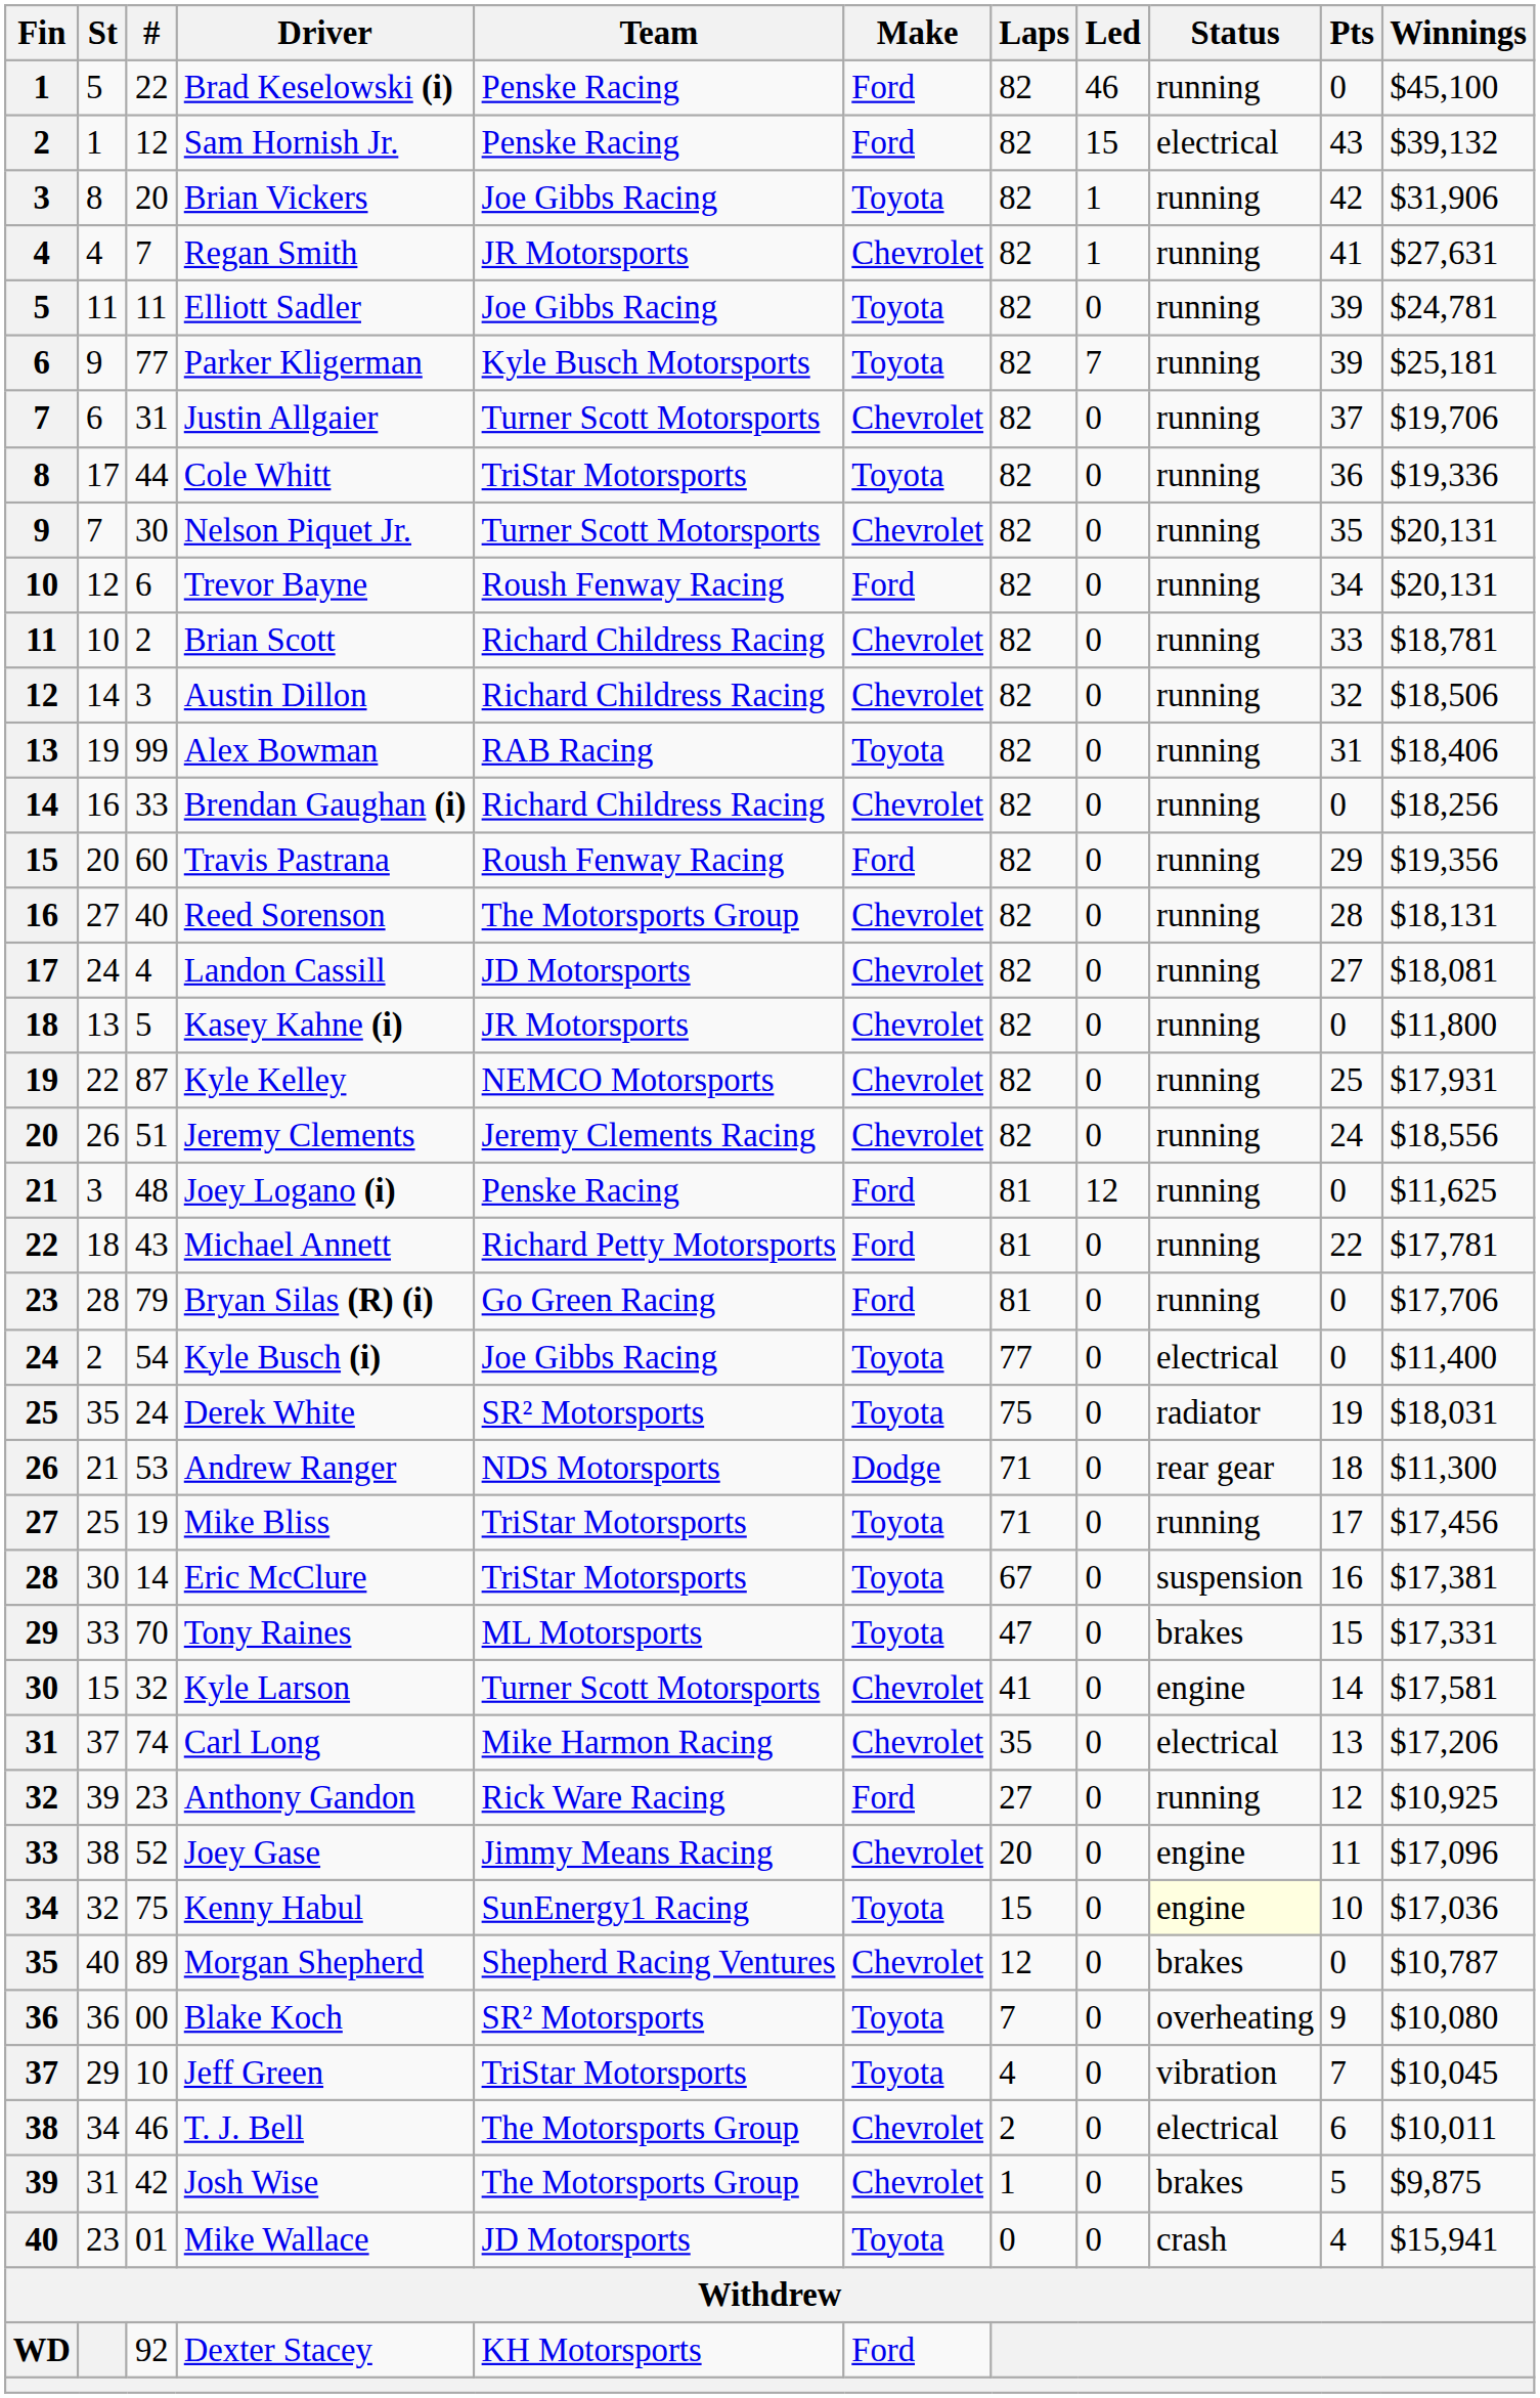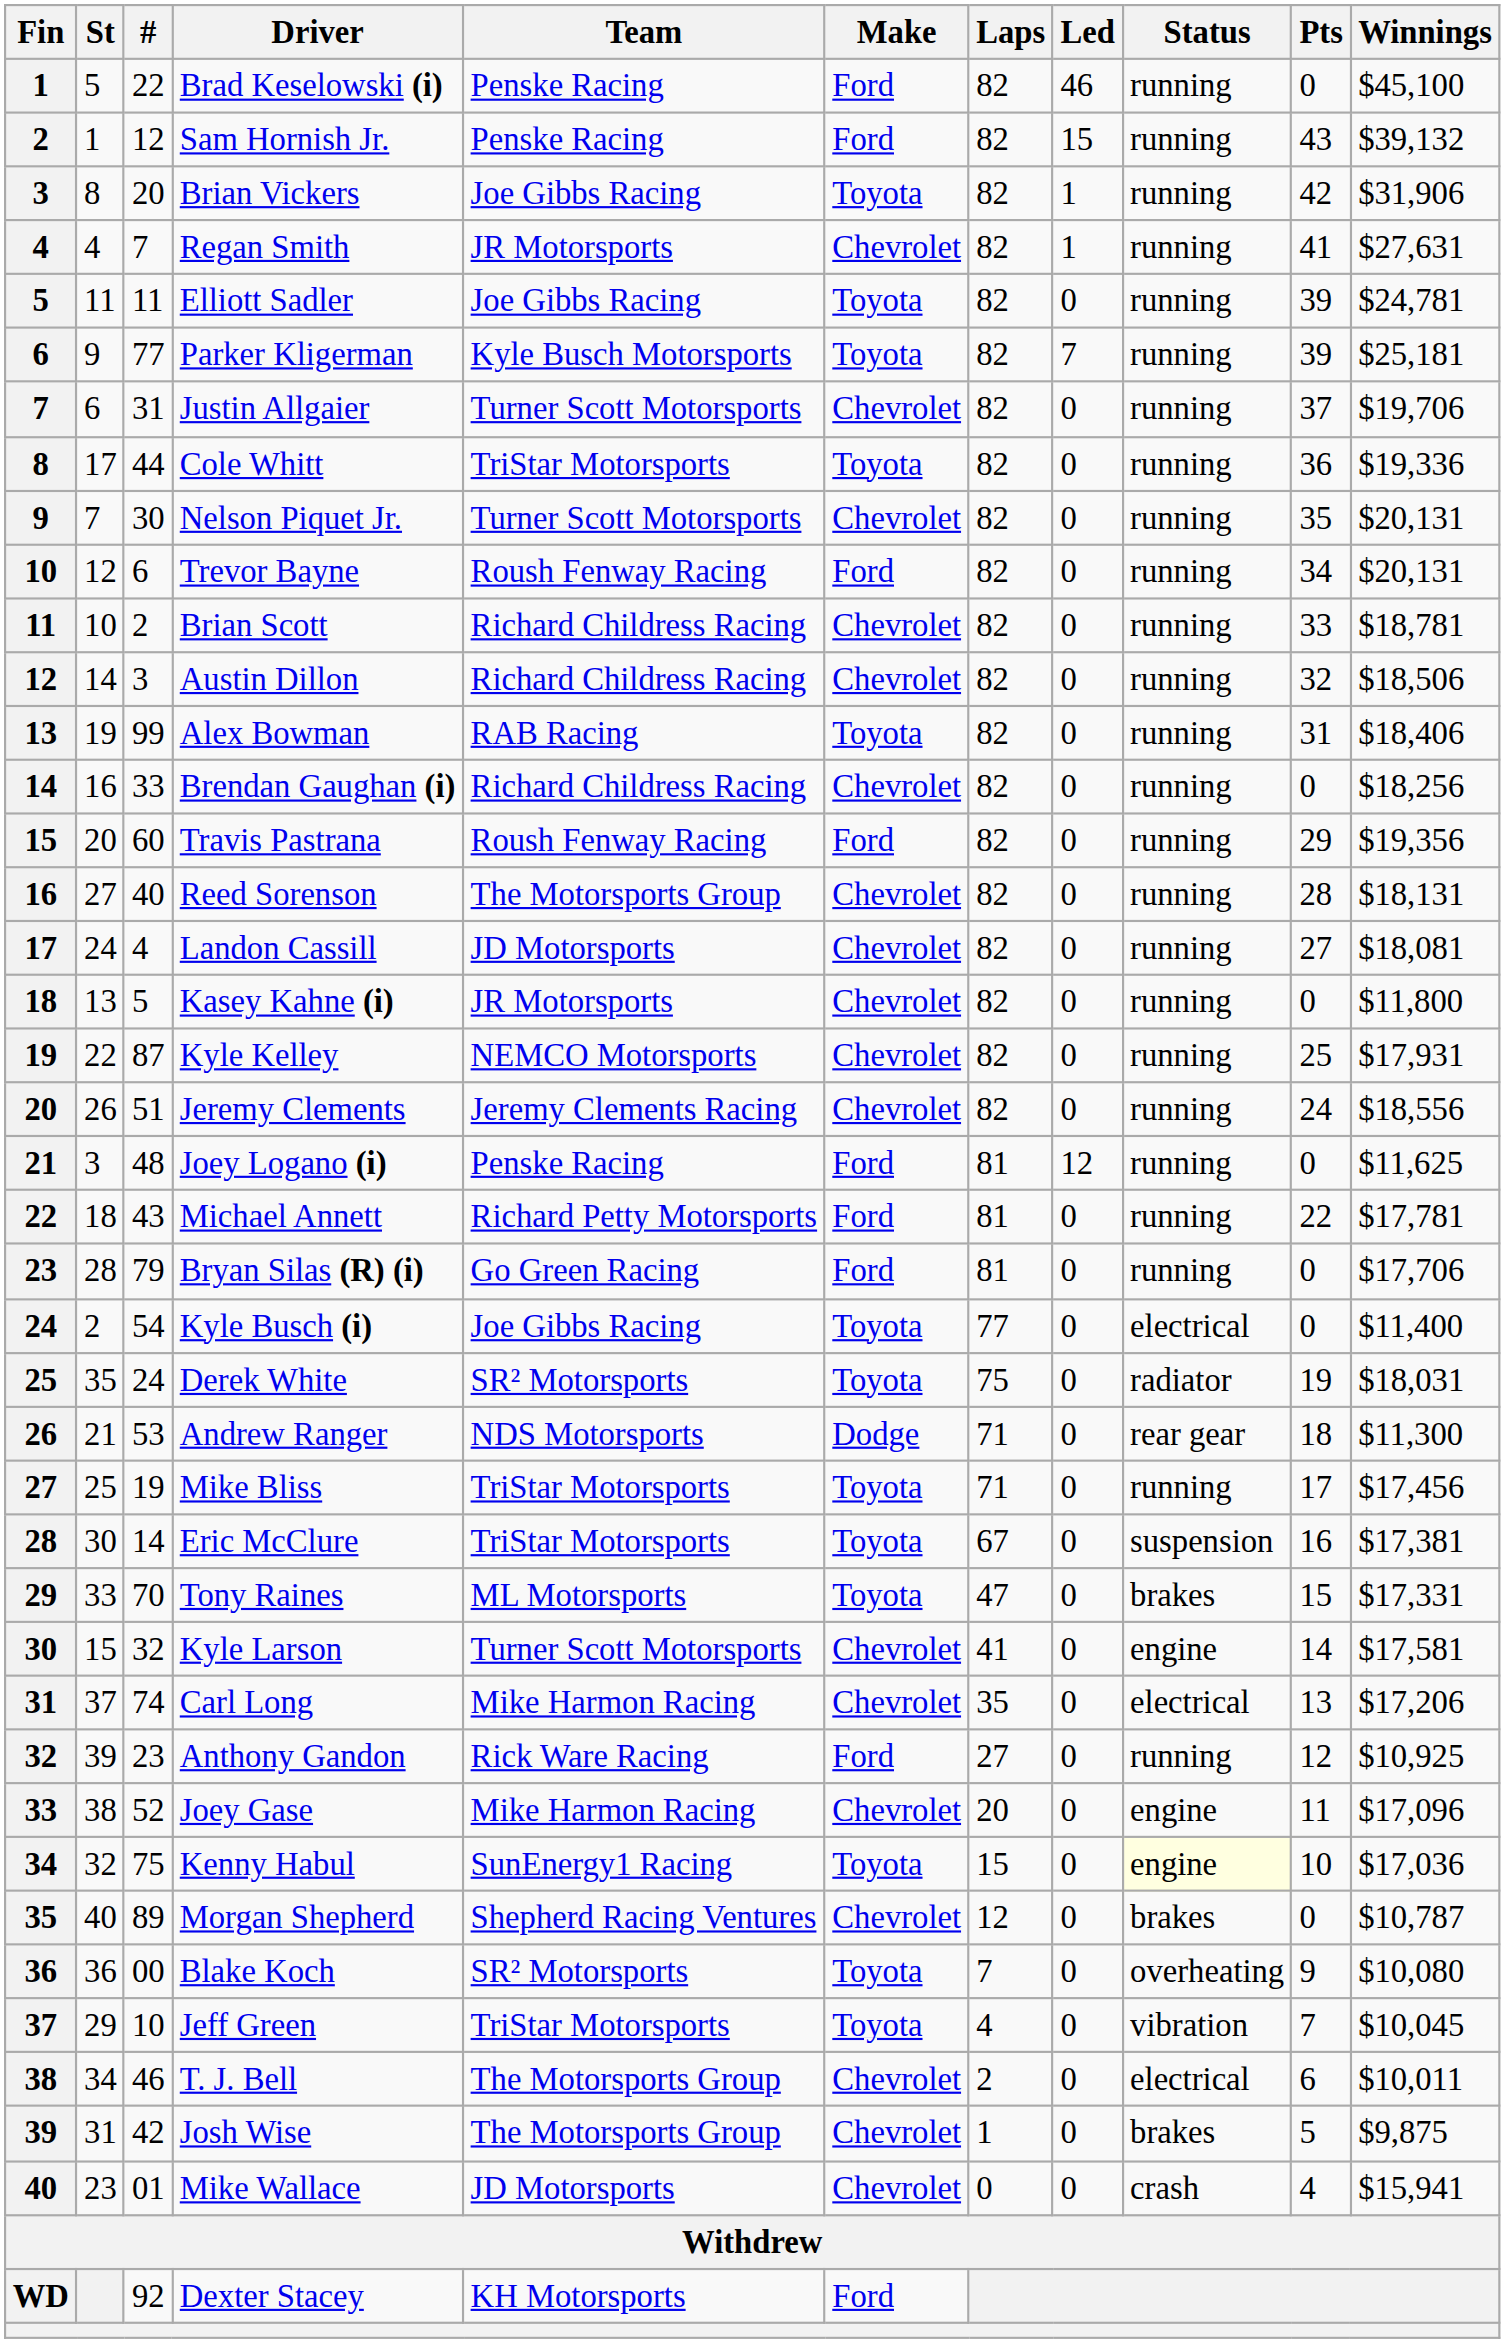Sam Hornish Jr. | Status: electrical -> running
Joey Gase | Team: Jimmy Means Racing -> Mike Harmon Racing
Mike Wallace | Make: Toyota -> Chevrolet
